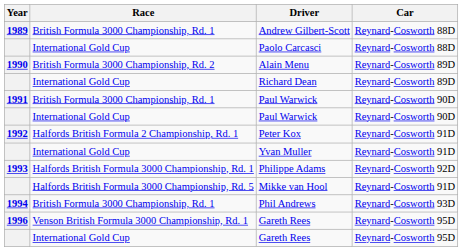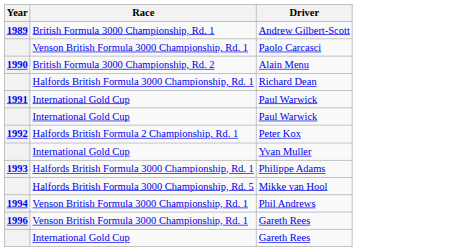- column: Car | Reynard-Cosworth 88D | Reynard-Cosworth 88D | Reynard-Cosworth 89D | Reynard-Cosworth 89D | Reynard-Cosworth 90D | Reynard-Cosworth 90D | Reynard-Cosworth 91D | Reynard-Cosworth 91D | Reynard-Cosworth 92D | Reynard-Cosworth 91D | Reynard-Cosworth 93D | Reynard-Cosworth 95D | Reynard-Cosworth 95D
Paolo Carcasci | Race: International Gold Cup -> Venson British Formula 3000 Championship, Rd. 1
Richard Dean | Race: International Gold Cup -> Halfords British Formula 3000 Championship, Rd. 1
1991 / Paul Warwick | Race: British Formula 3000 Championship, Rd. 1 -> International Gold Cup
Phil Andrews | Race: British Formula 3000 Championship, Rd. 1 -> Venson British Formula 3000 Championship, Rd. 1
